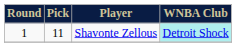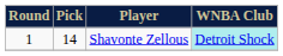Shavonte Zellous | Pick: 11 -> 14
